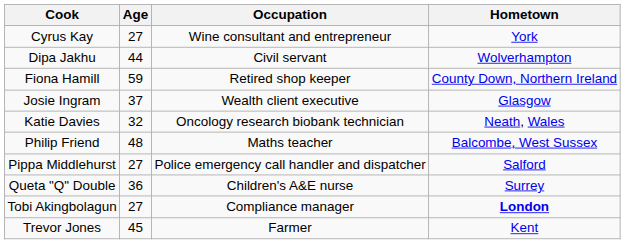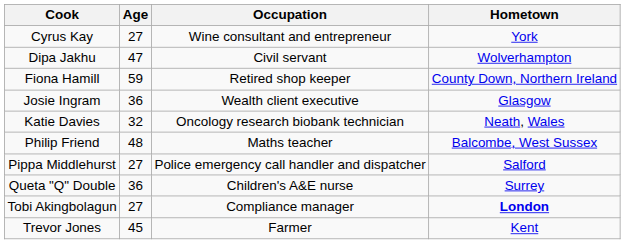Dipa Jakhu | Age: 44 -> 47
Josie Ingram | Age: 37 -> 36
